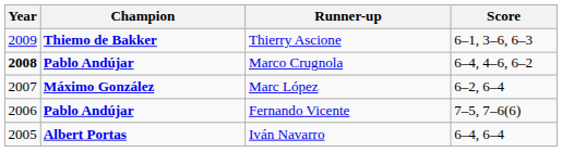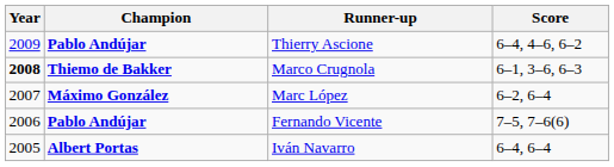Thierry Ascione | Champion: Thiemo de Bakker -> Pablo Andújar
Thierry Ascione | Score: 6–1, 3–6, 6–3 -> 6–4, 4–6, 6–2
Marco Crugnola | Champion: Pablo Andújar -> Thiemo de Bakker
Marco Crugnola | Score: 6–4, 4–6, 6–2 -> 6–1, 3–6, 6–3
